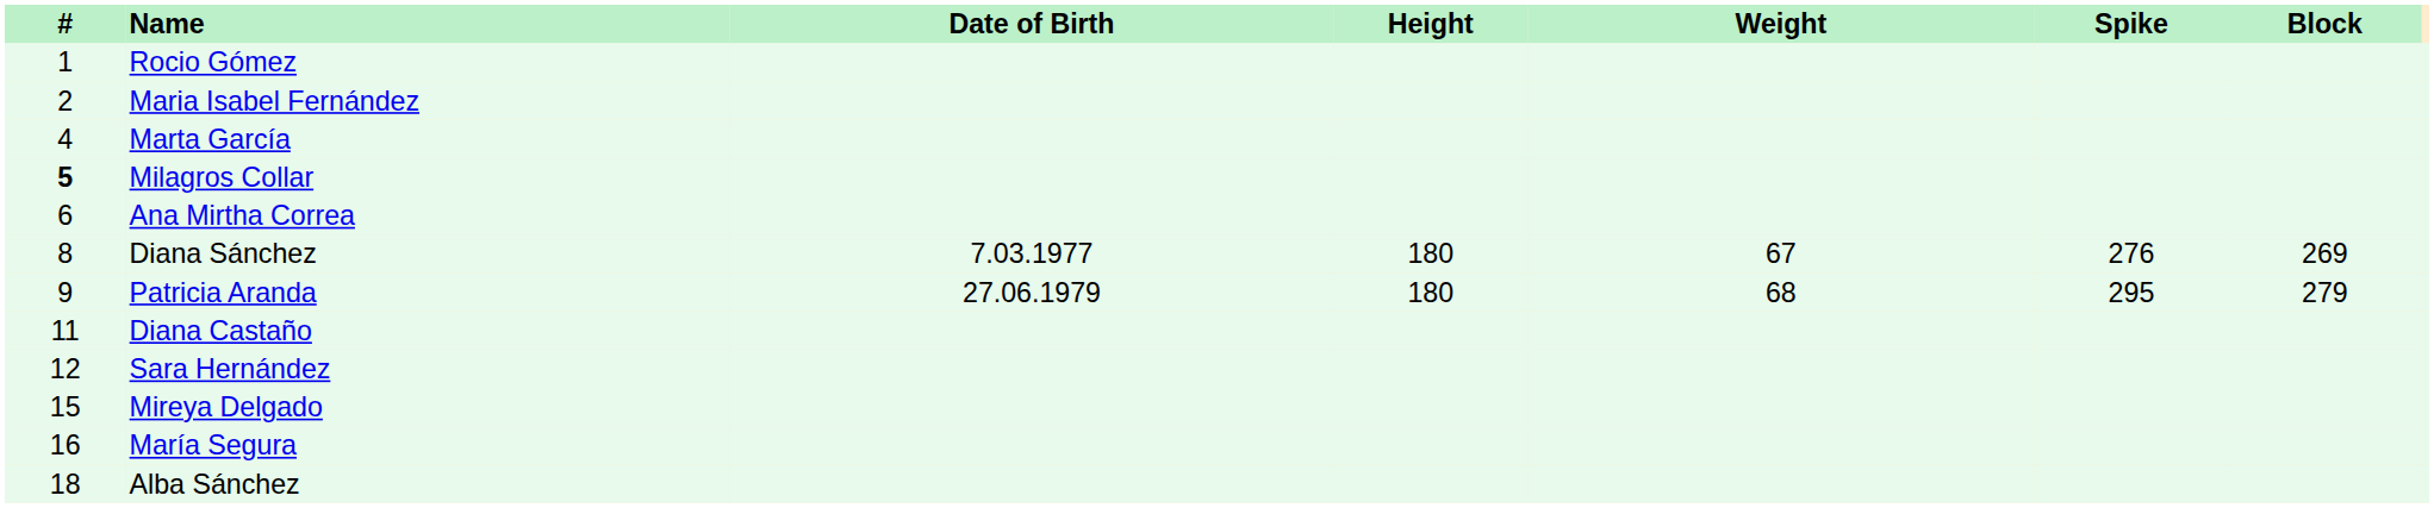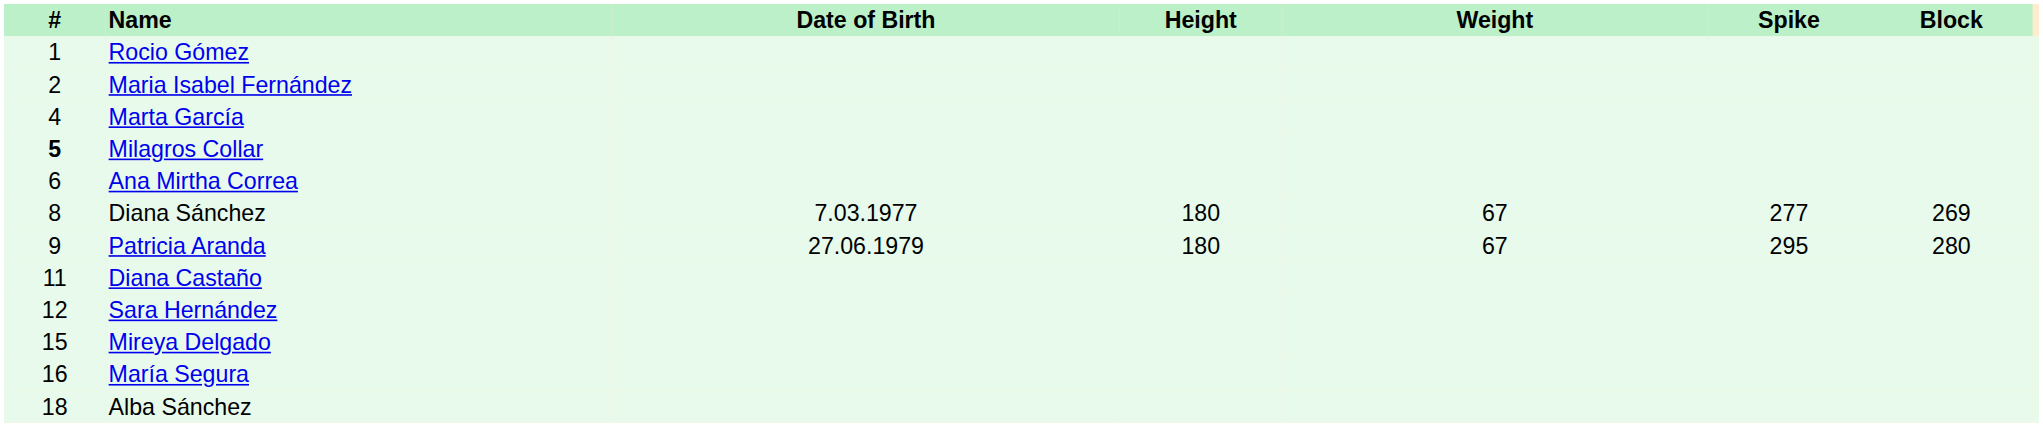Diana Sánchez | Spike: 276 -> 277
Patricia Aranda | Weight: 68 -> 67
Patricia Aranda | Block: 279 -> 280
